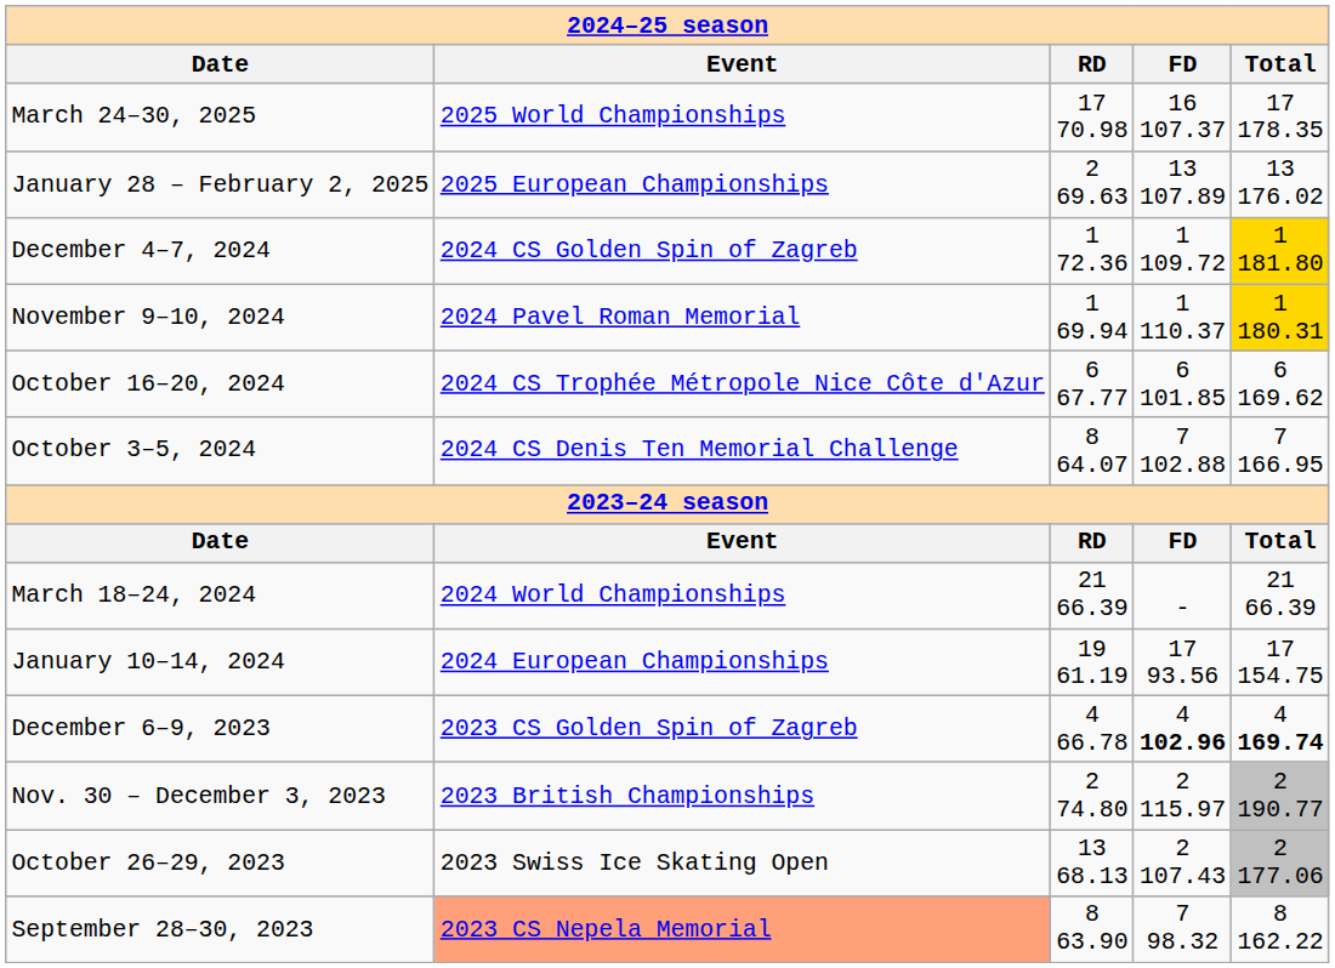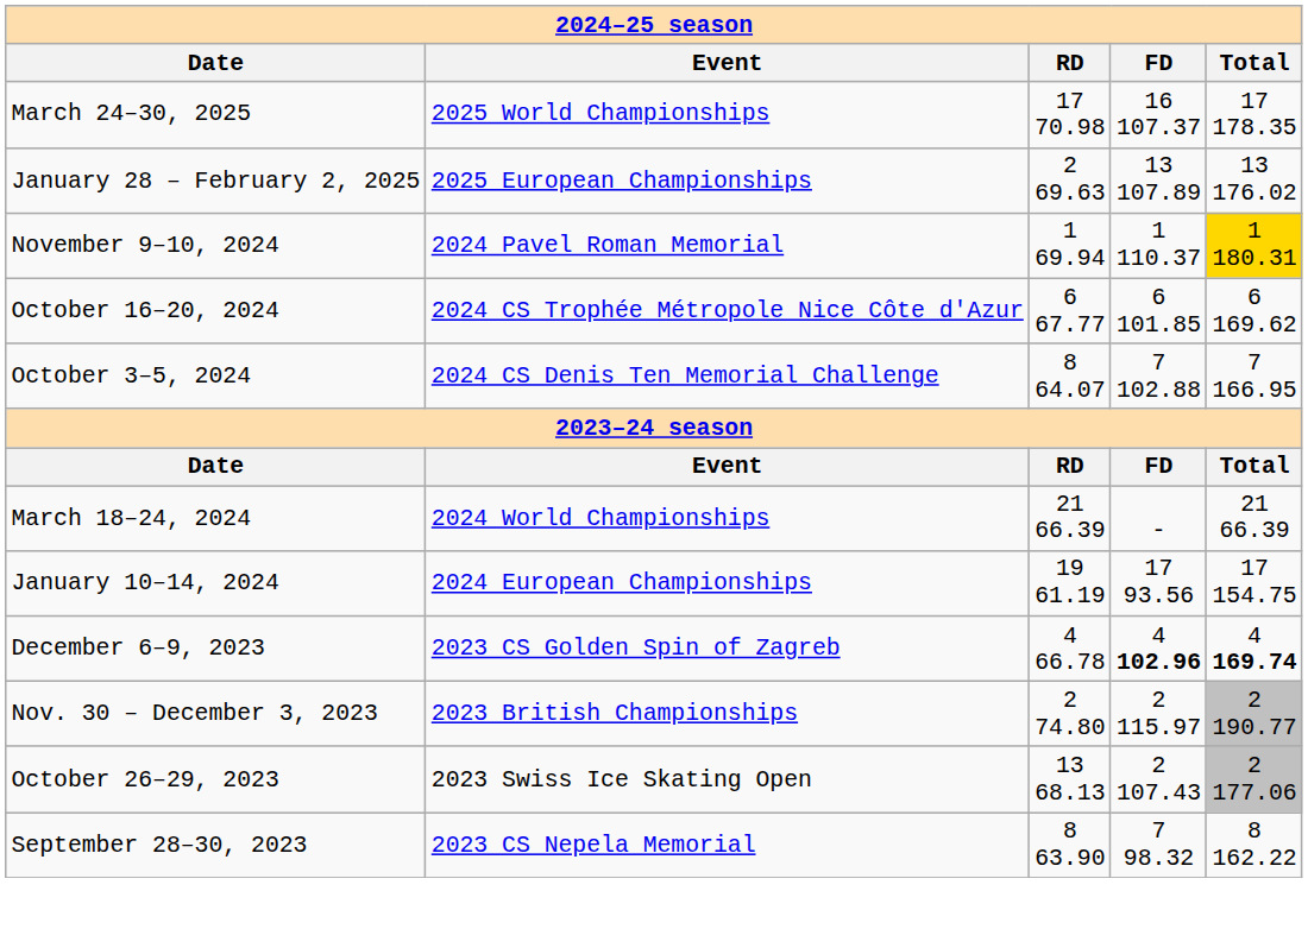- row: December 4–7, 2024 | 2024 CS Golden Spin of Zagreb | 1 72.36 | 1 109.72 | 1 181.80
September 28–30, 2023 | Event: lightsalmon background -> no background
